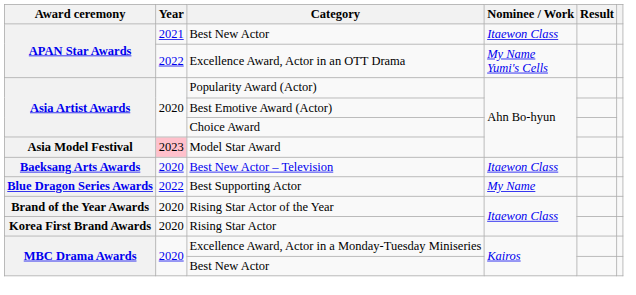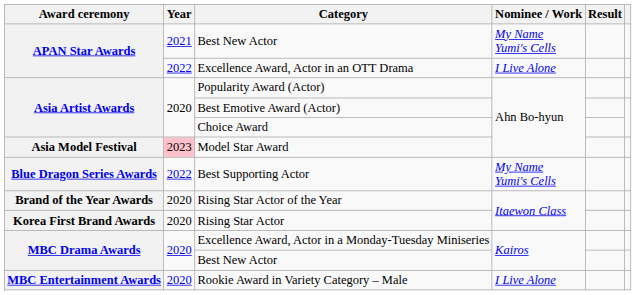APAN Star Awards / Best New Actor | Nominee / Work: Itaewon Class -> My Name Yumi's Cells
Excellence Award, Actor in an OTT Drama | Nominee / Work: My Name Yumi's Cells -> I Live Alone
- row: Baeksang Arts Awards | 2020 | Best New Actor – Television | Itaewon Class
Best Supporting Actor | Nominee / Work: My Name -> My Name Yumi's Cells
+ row: MBC Entertainment Awards | 2020 | Rookie Award in Variety Category – Male | I Live Alone
